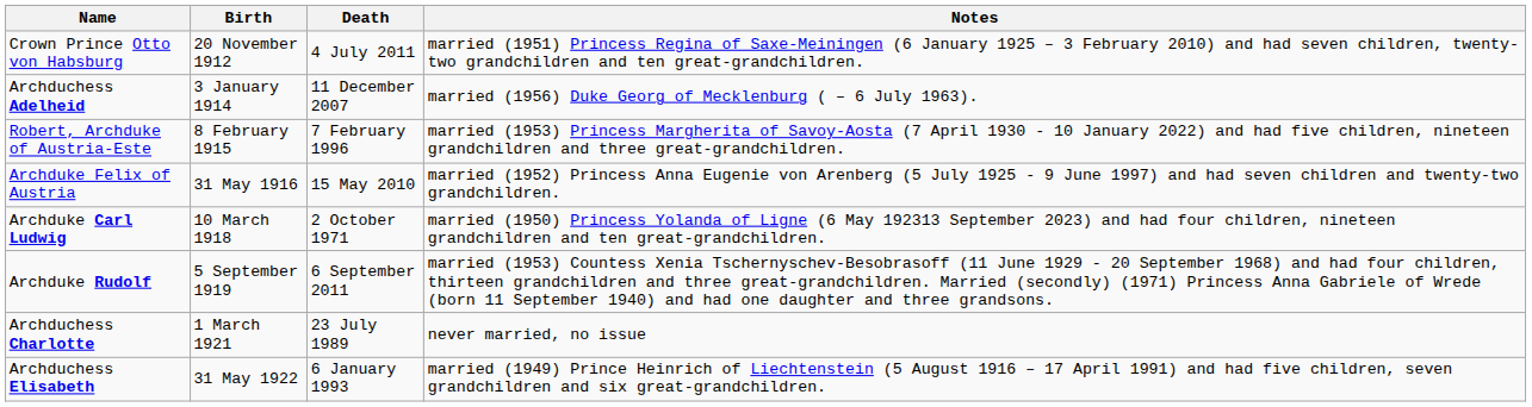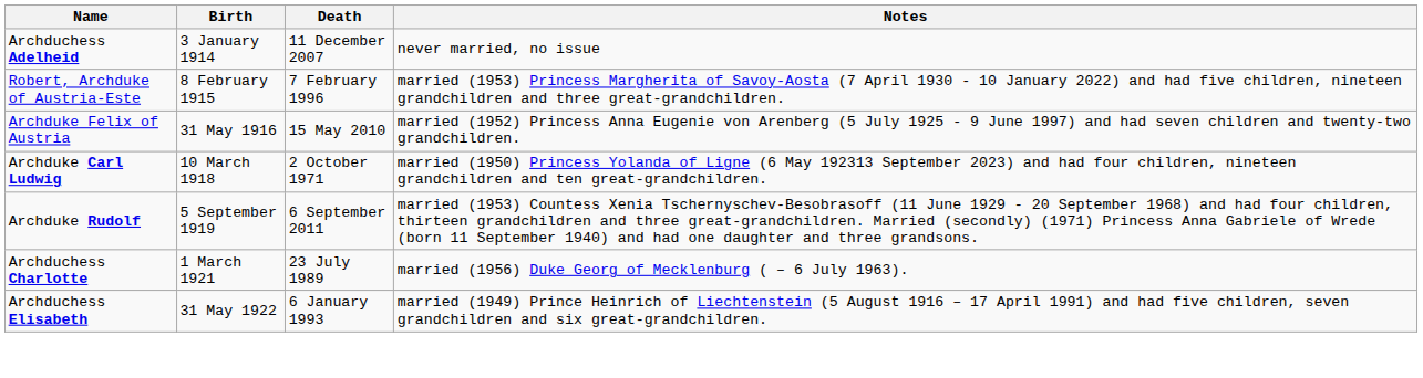- row: Crown Prince Otto von Habsburg | 20 November 1912 | 4 July 2011 | married (1951) Princess Regina of Saxe-Meiningen (6 January 1925 – 3 February 2010) and had seven children, twenty-two grandchildren and ten great-grandchildren.
Archduchess Adelheid | Notes: married (1956) Duke Georg of Mecklenburg ( – 6 July 1963). -> never married, no issue
Archduchess Charlotte | Notes: never married, no issue -> married (1956) Duke Georg of Mecklenburg ( – 6 July 1963).
